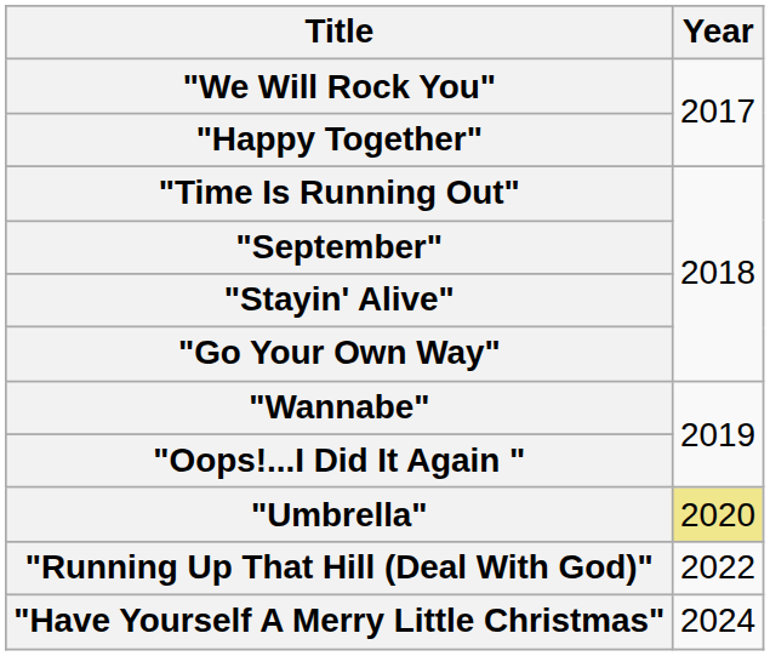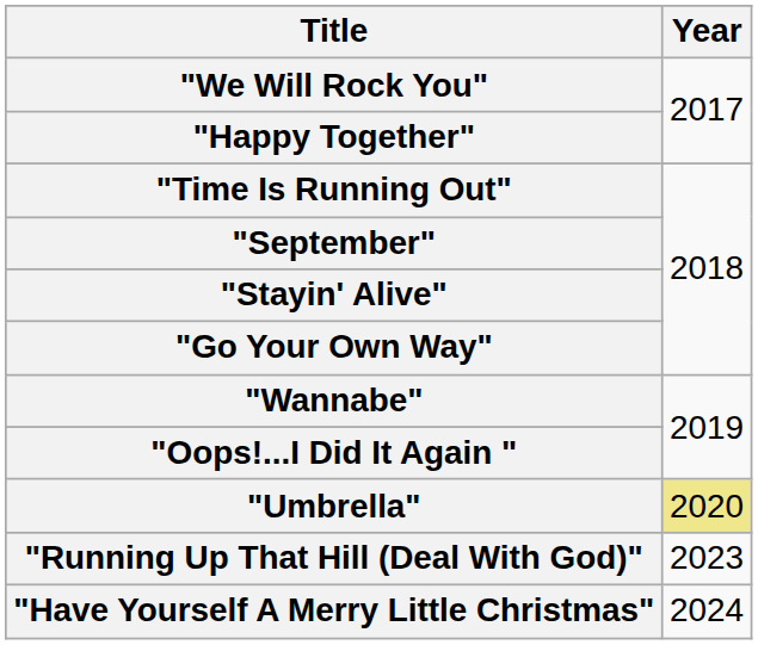"Running Up That Hill (Deal With God)" | Year: 2022 -> 2023
